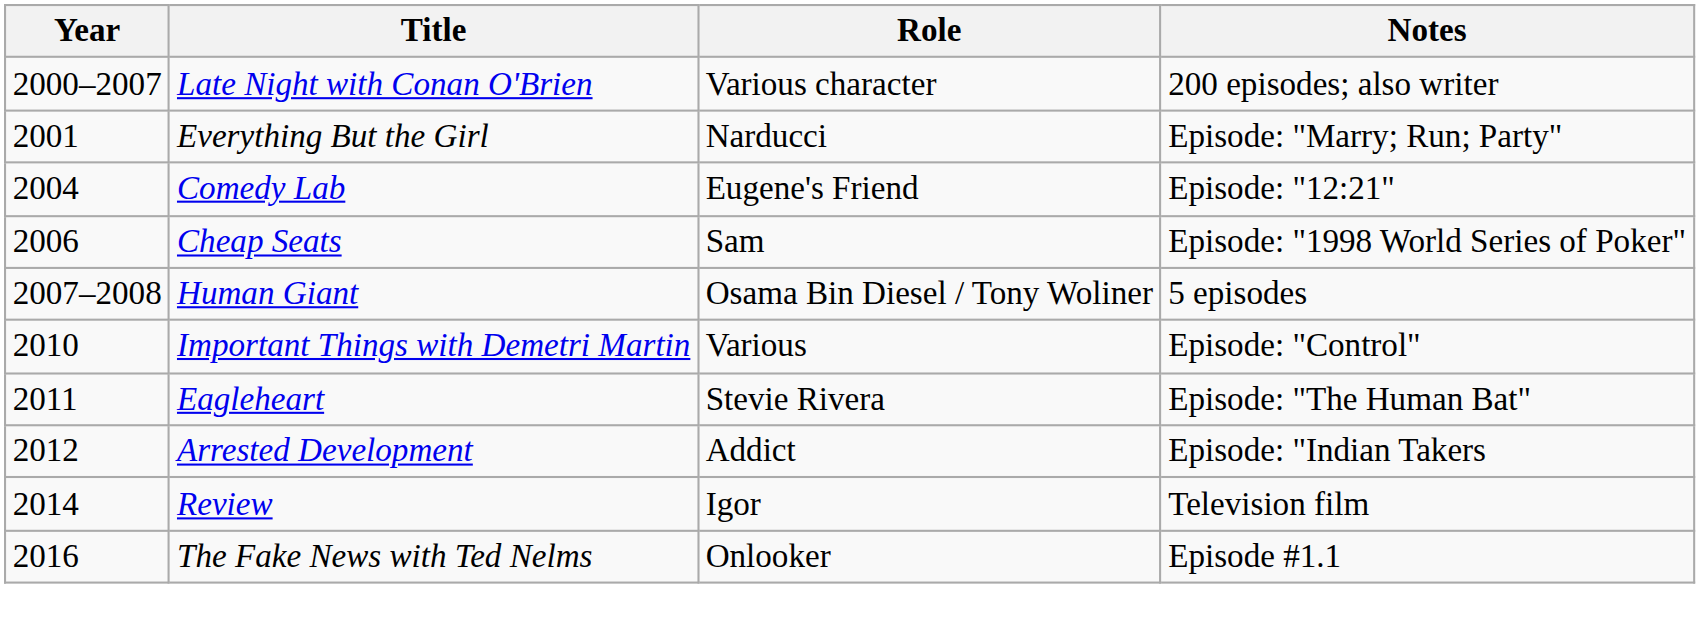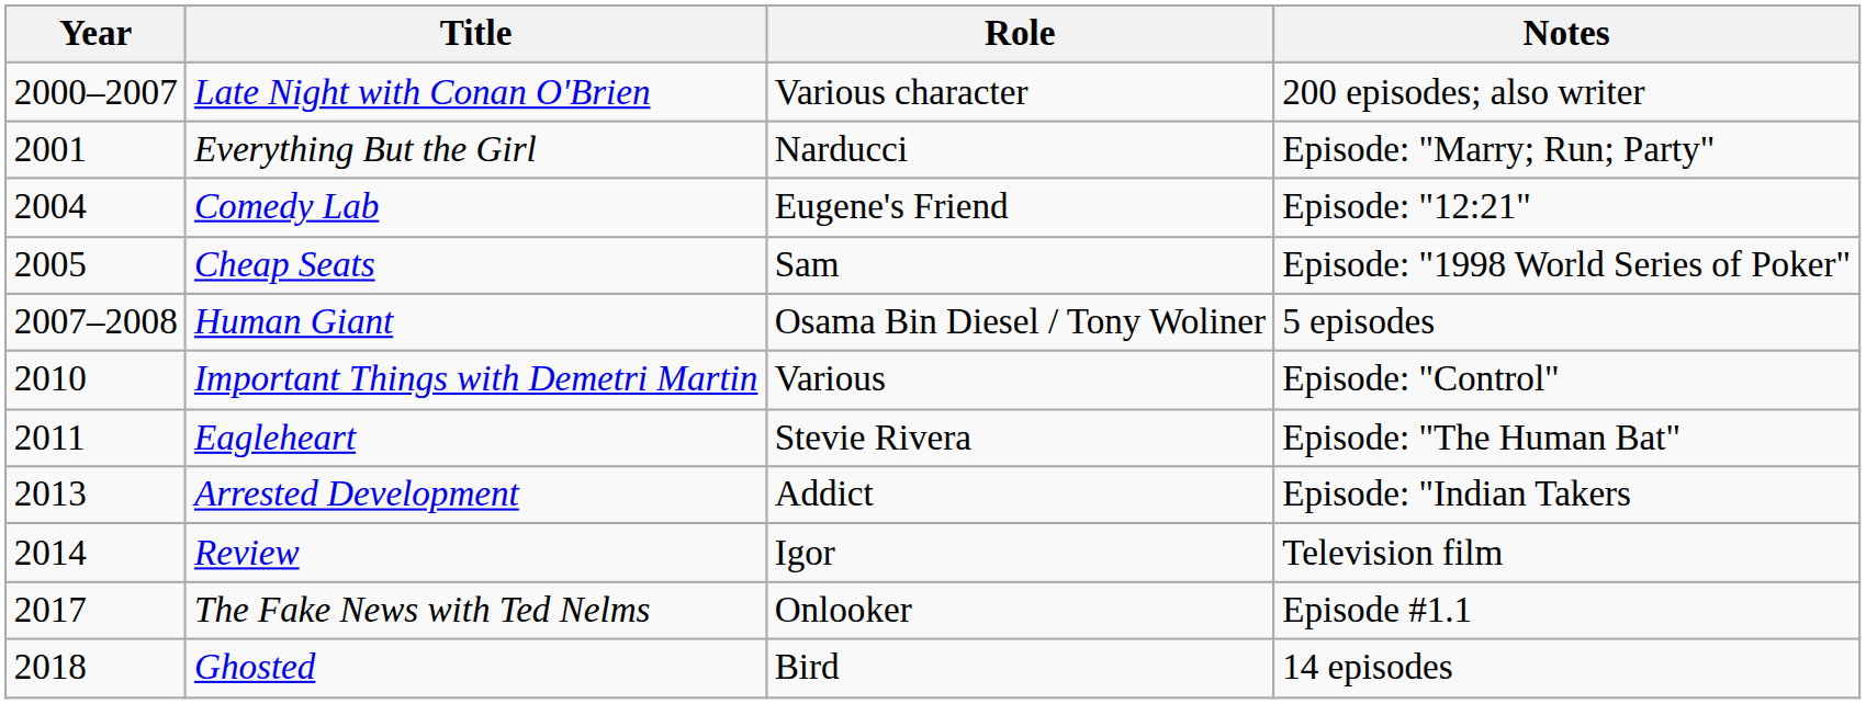Cheap Seats | Year: 2006 -> 2005
Arrested Development | Year: 2012 -> 2013
The Fake News with Ted Nelms | Year: 2016 -> 2017
+ row: 2018 | Ghosted | Bird | 14 episodes
